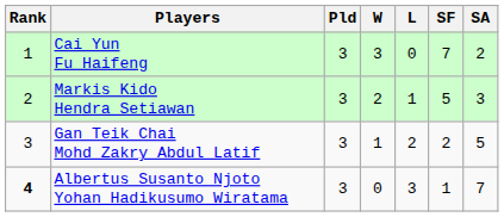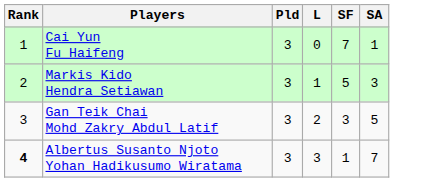- column: W | 3 | 2 | 1 | 0
Cai Yun Fu Haifeng | SA: 2 -> 1
Gan Teik Chai Mohd Zakry Abdul Latif | SF: 2 -> 3
